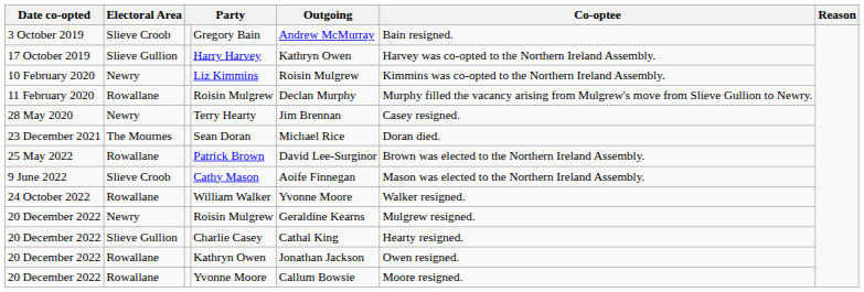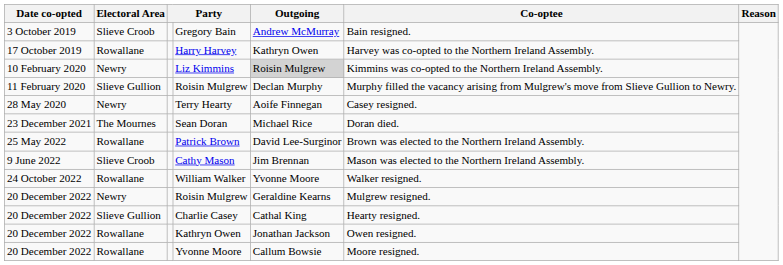Harry Harvey | Electoral Area: Slieve Gullion -> Rowallane
Liz Kimmins | Outgoing: no background -> lightgrey background
11 February 2020 / Roisin Mulgrew | Electoral Area: Rowallane -> Slieve Gullion
Terry Hearty | Outgoing: Jim Brennan -> Aoife Finnegan
Cathy Mason | Outgoing: Aoife Finnegan -> Jim Brennan
